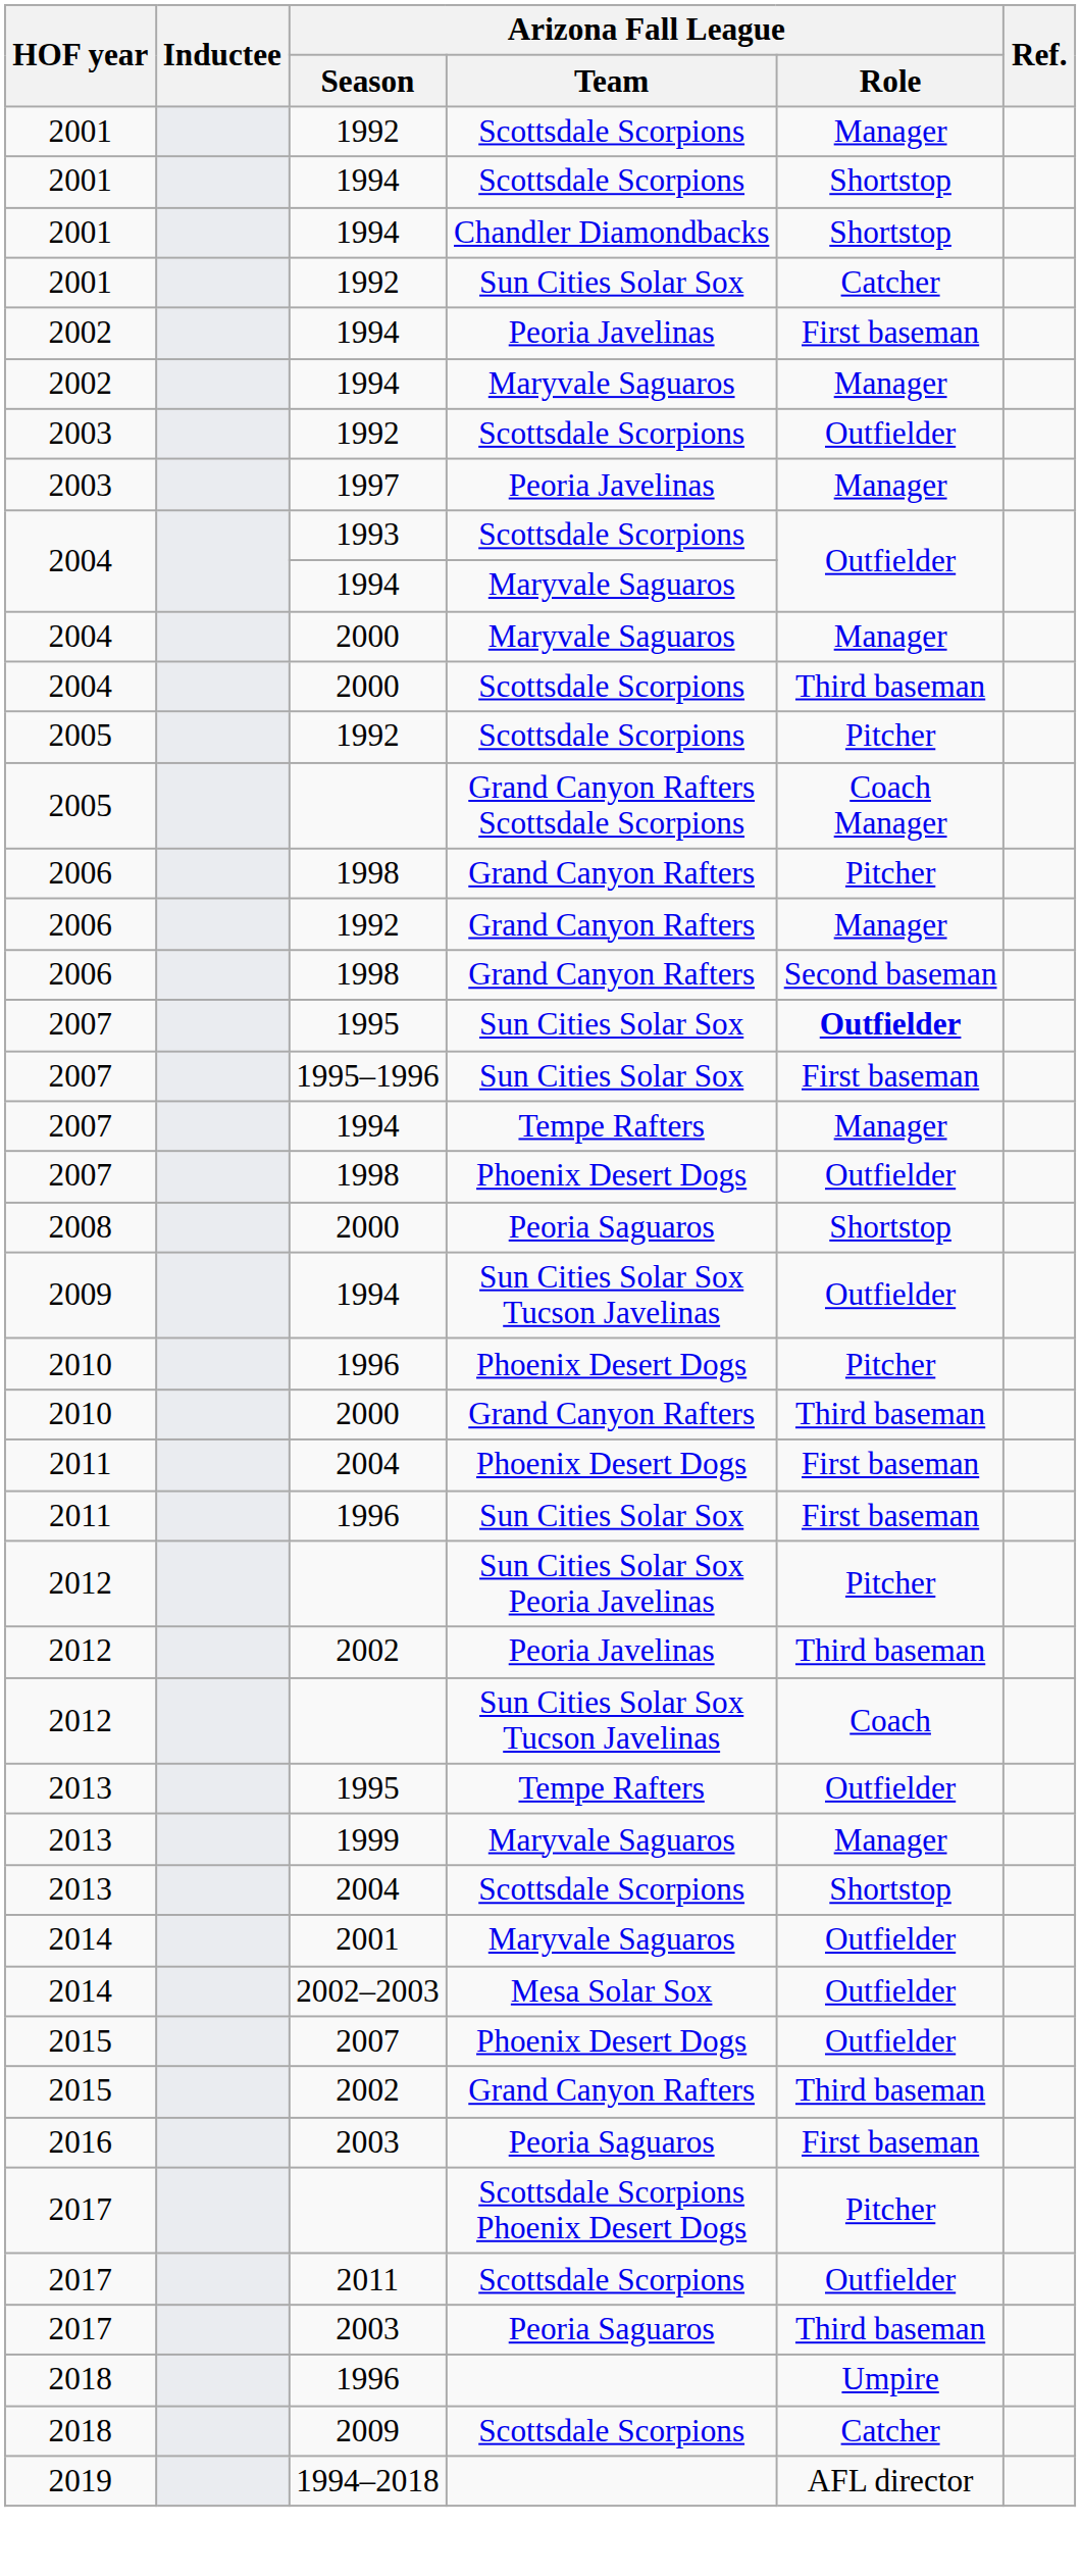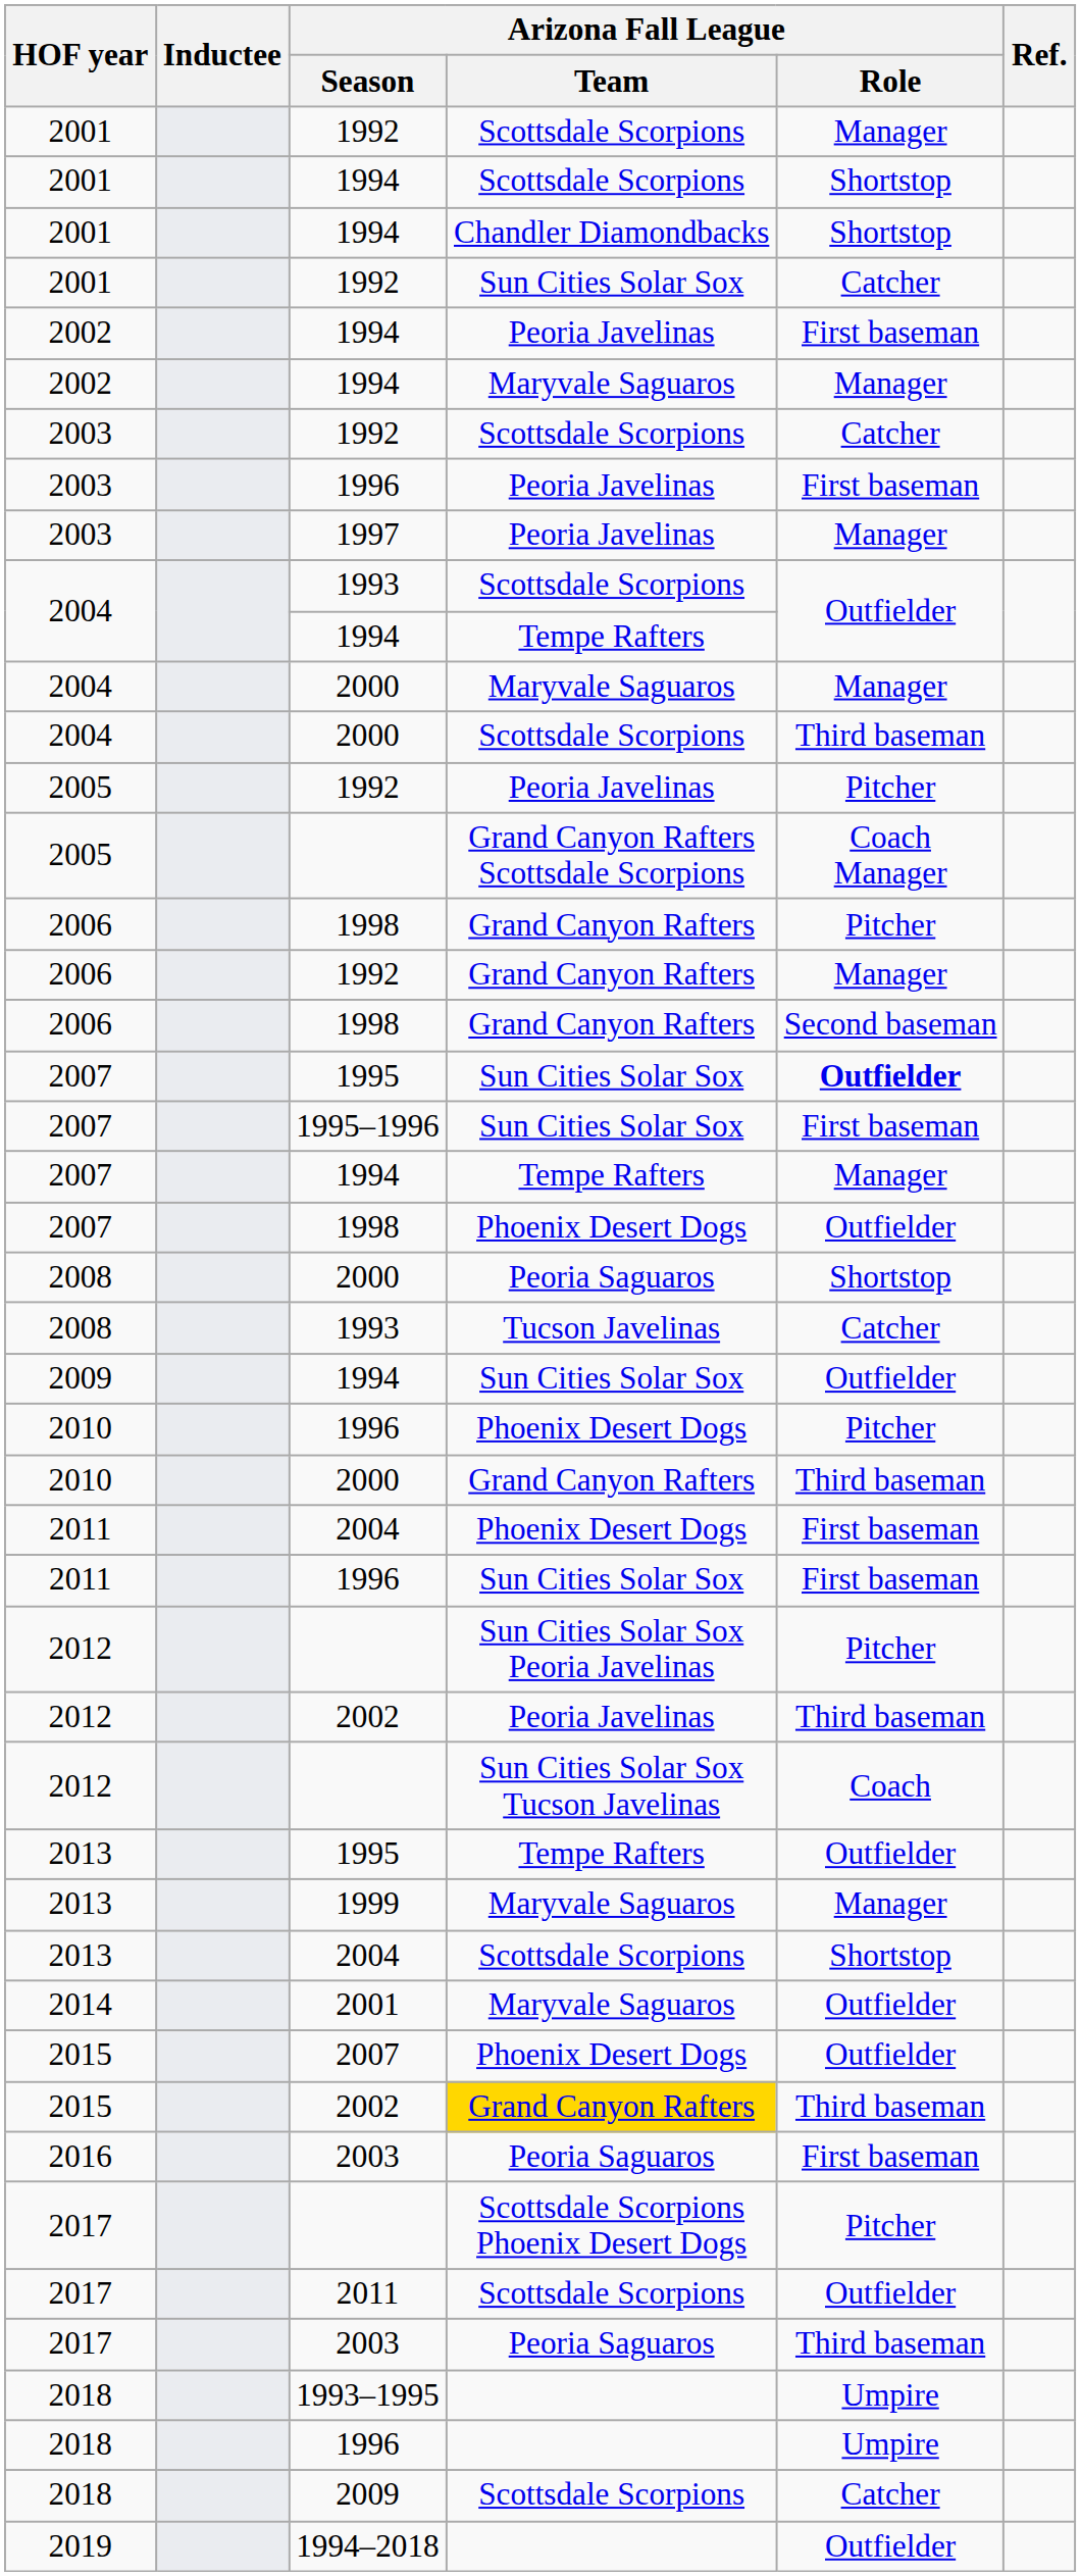2003 / 1992 | Arizona Fall League / Role: Outfielder -> Catcher
+ row: 2003 | 1996 | Peoria Javelinas | First baseman
2004 / 1994 | Arizona Fall League / Team: Maryvale Saguaros -> Tempe Rafters
2005 / 1992 | Arizona Fall League / Team: Scottsdale Scorpions -> Peoria Javelinas
+ row: 2008 | 1993 | Tucson Javelinas | Catcher
2009 / 1994 | Arizona Fall League / Team: Sun Cities Solar Sox Tucson Javelinas -> Sun Cities Solar Sox
- row: 2014 | 2002–2003 | Mesa Solar Sox | Outfielder
2015 / 2002 | Arizona Fall League / Team: no background -> gold background
+ row: 2018 | 1993–1995 | Umpire
1994–2018 | Arizona Fall League / Role: AFL director -> Outfielder
